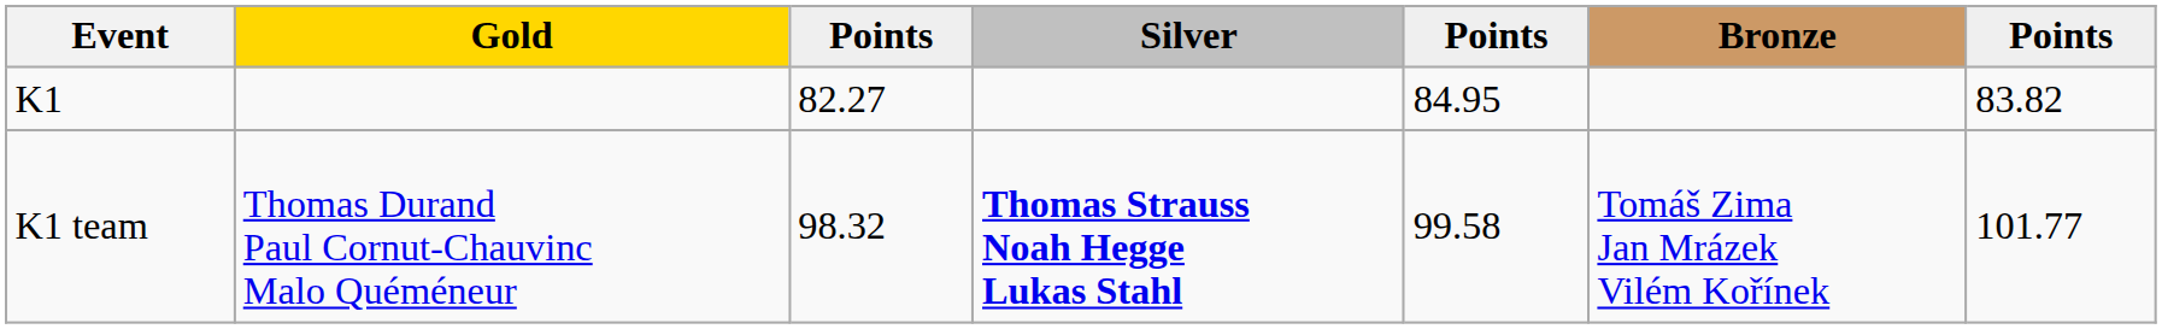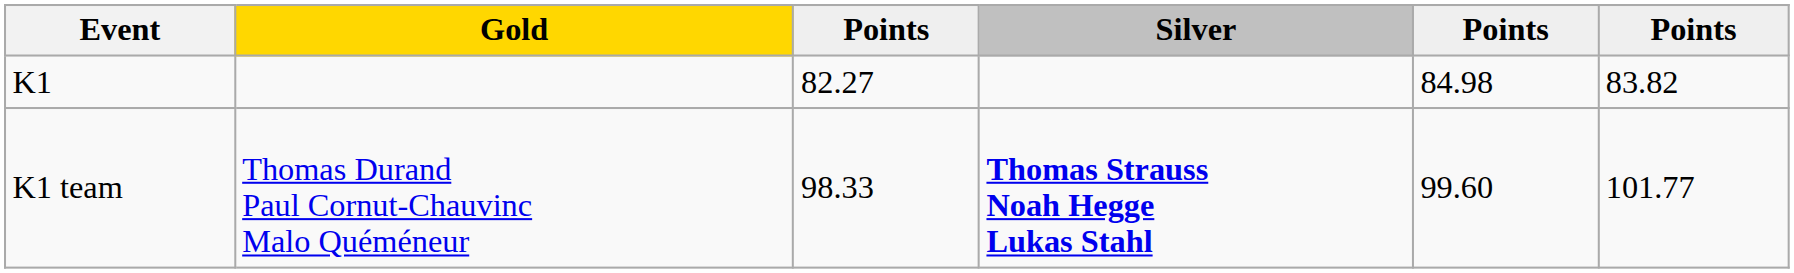- column: Bronze | Tomáš Zima Jan Mrázek Vilém Kořínek
K1 | column 5: 84.95 -> 84.98
K1 team | column 3: 98.32 -> 98.33
K1 team | column 5: 99.58 -> 99.60
